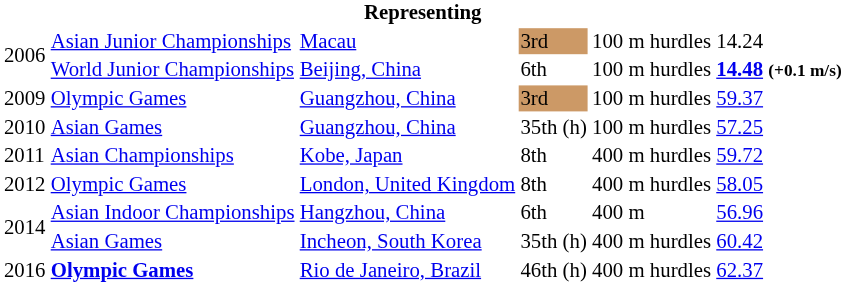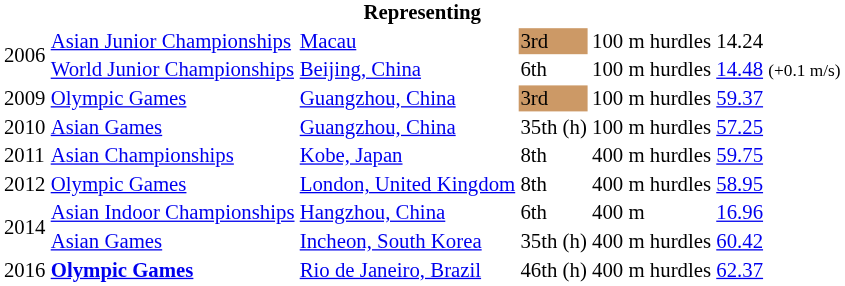Beijing, China | column 6: bold -> normal
Kobe, Japan | column 6: 59.72 -> 59.75
London, United Kingdom | column 6: 58.05 -> 58.95
Hangzhou, China | column 6: 56.96 -> 16.96
